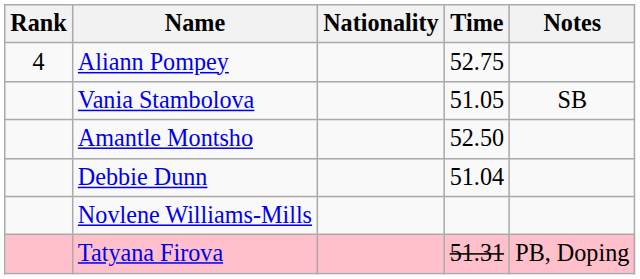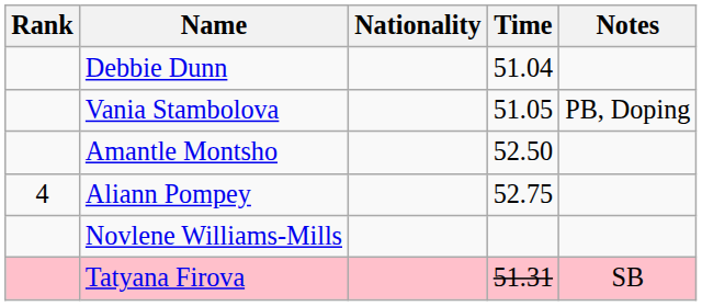rows swapped: Debbie Dunn <-> Aliann Pompey
Vania Stambolova | Notes: SB -> PB, Doping
Tatyana Firova | Notes: PB, Doping -> SB
